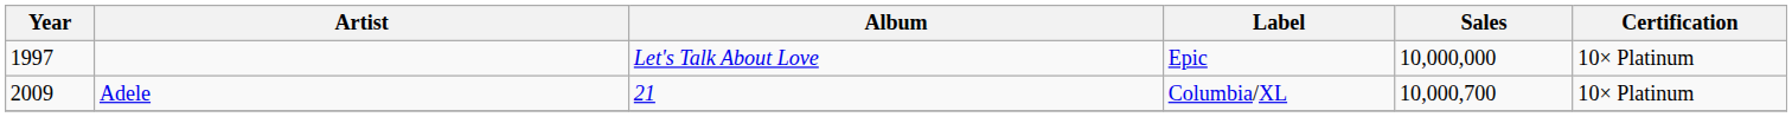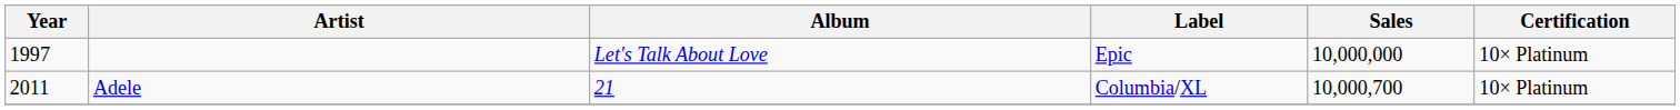Adele | Year: 2009 -> 2011
